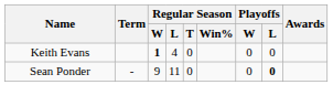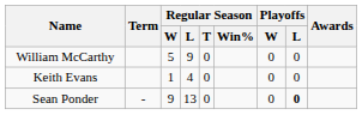+ row: William McCarthy | 5 | 9 | 0 | 0 | 0
Keith Evans | Regular Season / W: bold -> normal
Sean Ponder | Regular Season / L: 11 -> 13
